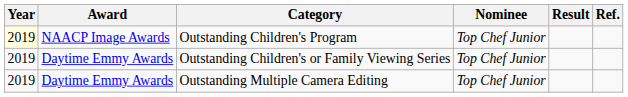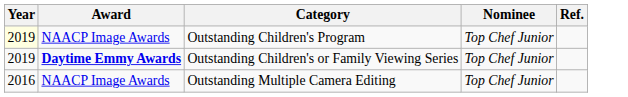- column: Result
Outstanding Children's or Family Viewing Series | Award: normal -> bold
Outstanding Multiple Camera Editing | Year: 2019 -> 2016
Outstanding Multiple Camera Editing | Award: Daytime Emmy Awards -> NAACP Image Awards
